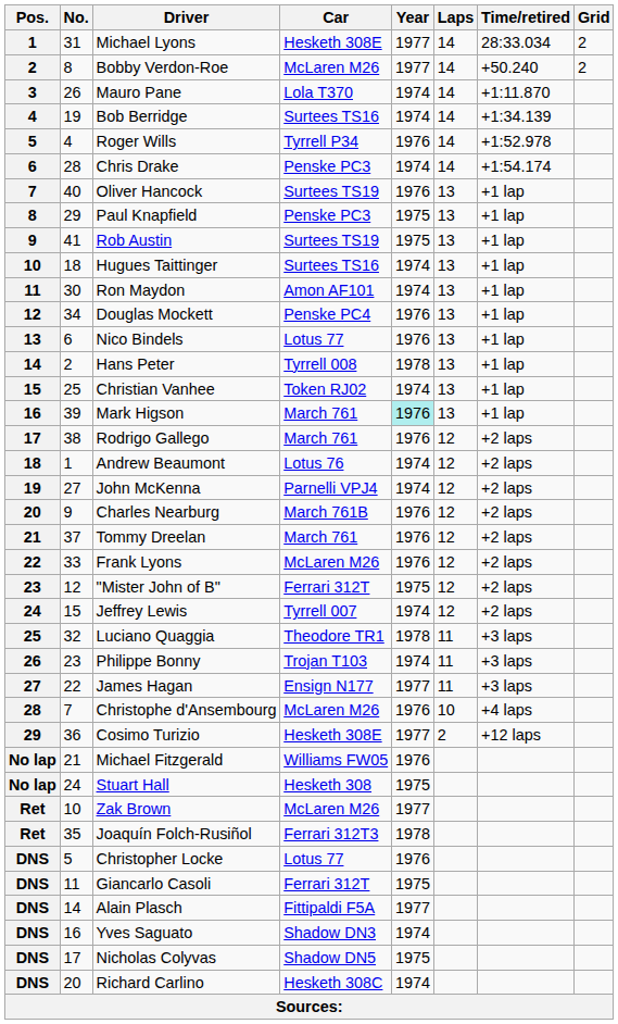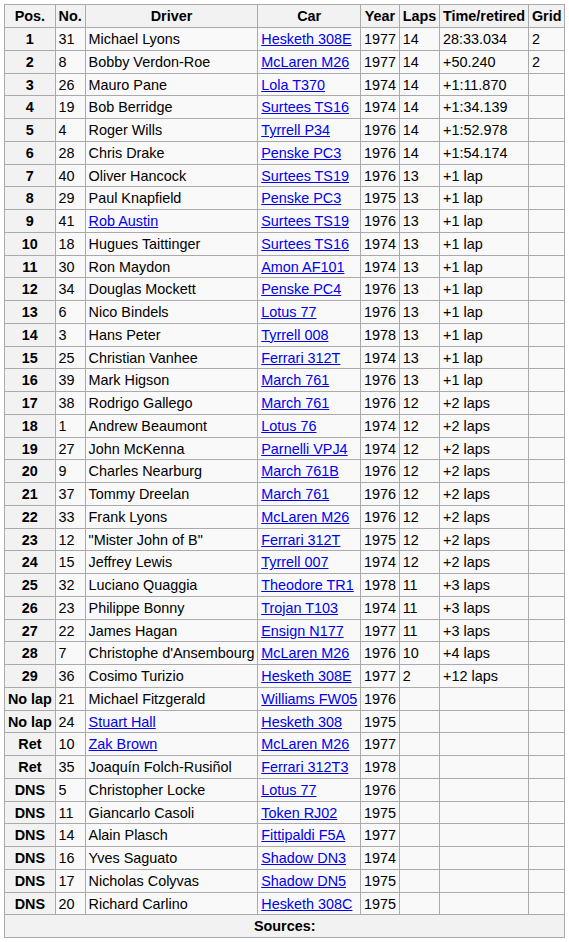Chris Drake | Year: 1974 -> 1976
Rob Austin | Year: 1975 -> 1976
Hans Peter | No.: 2 -> 3
Christian Vanhee | Car: Token RJ02 -> Ferrari 312T
Mark Higson | Year: paleturquoise background -> no background
Giancarlo Casoli | Car: Ferrari 312T -> Token RJ02
Richard Carlino | Year: 1974 -> 1975
